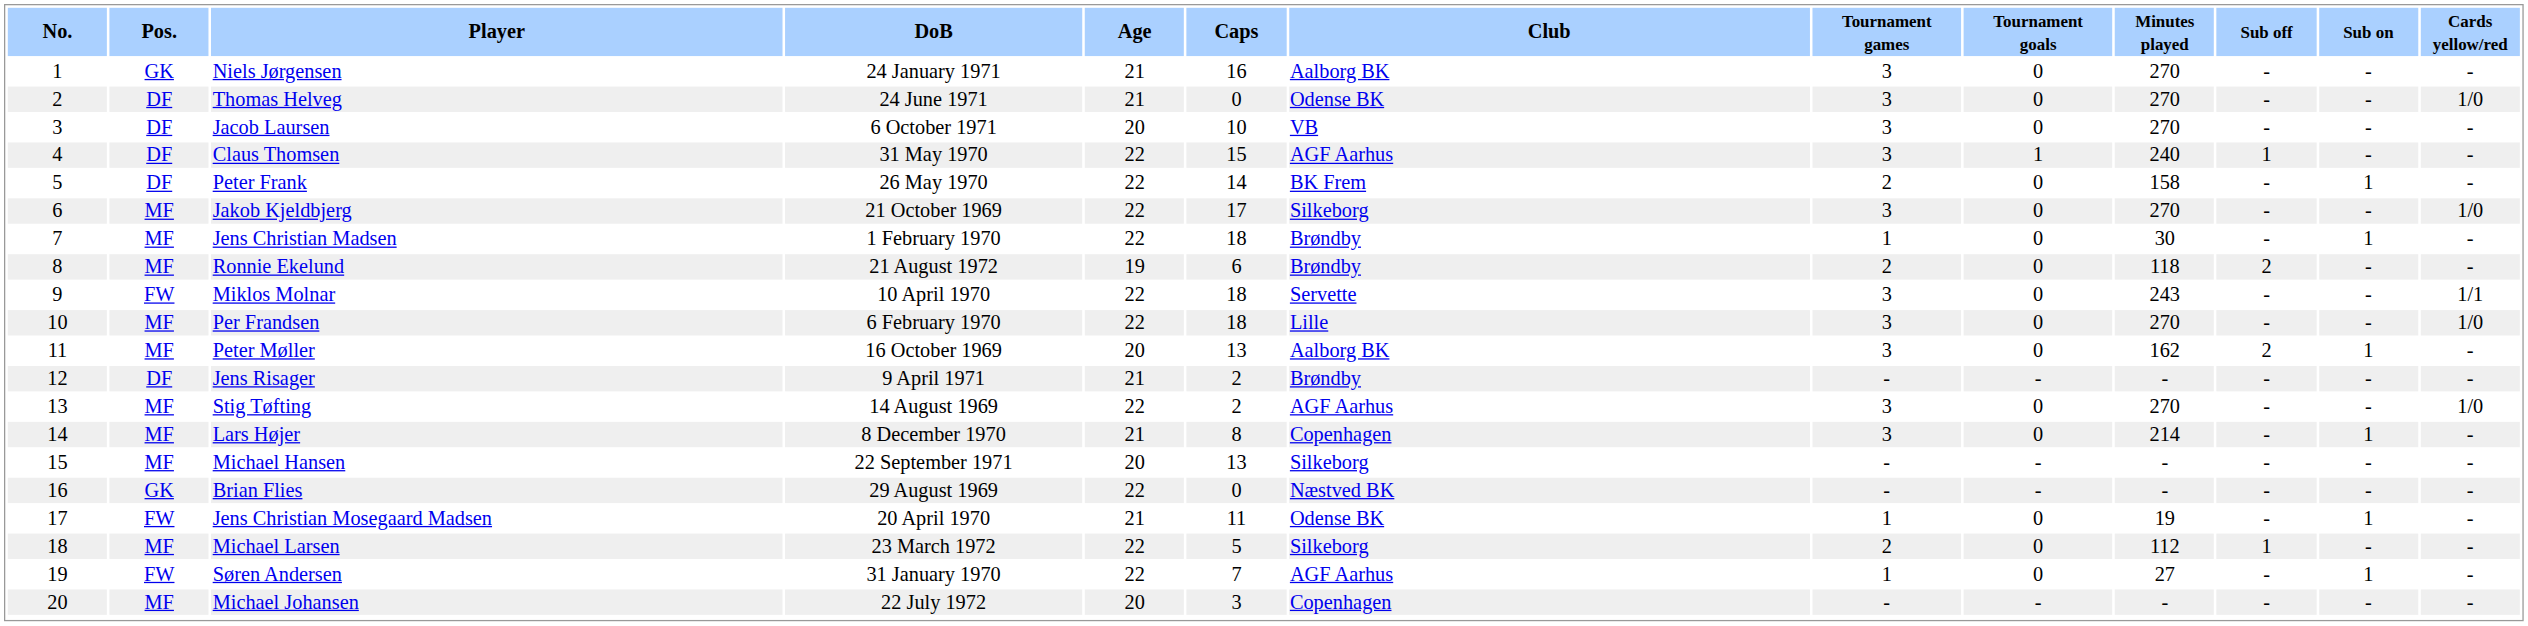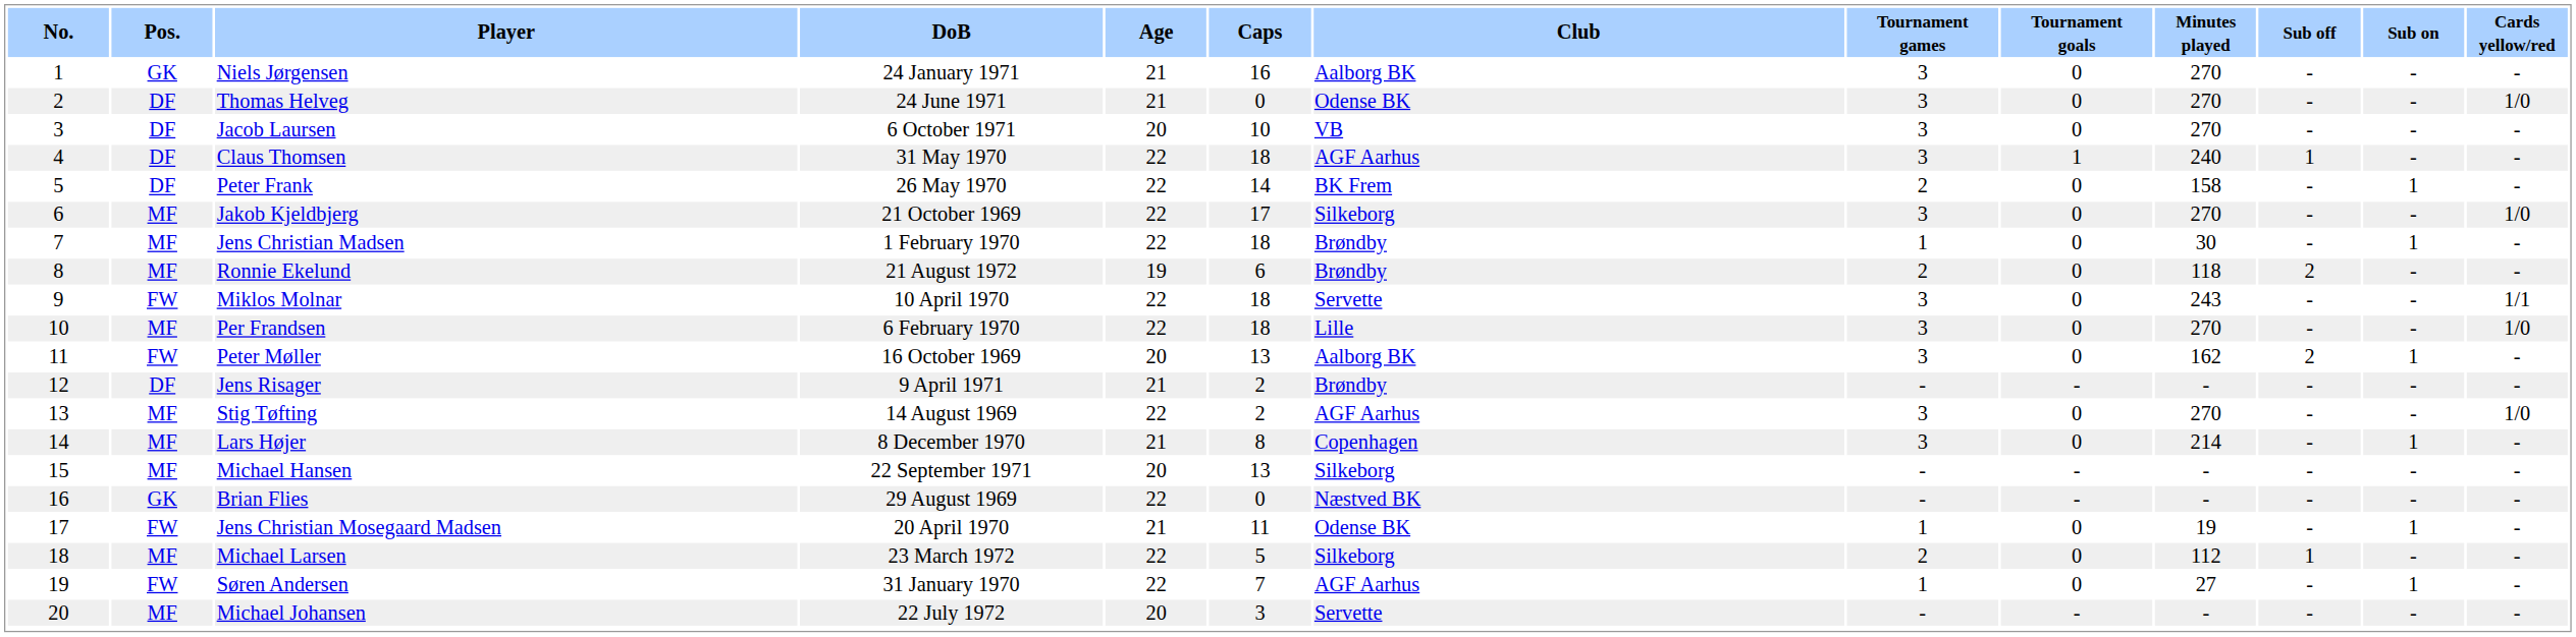Claus Thomsen | Caps: 15 -> 18
Peter Møller | Pos.: MF -> FW
Michael Johansen | Club: Copenhagen -> Servette
